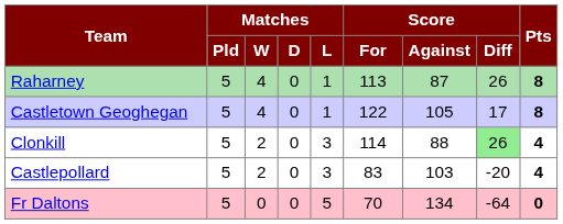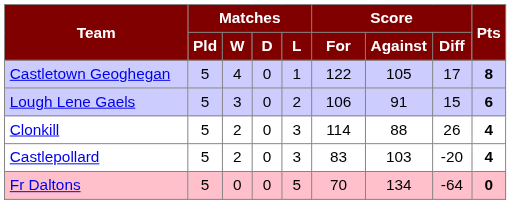- row: Raharney | 5 | 4 | 0 | 1 | 113 | 87 | 26 | 8
+ row: Lough Lene Gaels | 5 | 3 | 0 | 2 | 106 | 91 | 15 | 6
Clonkill | Score / Diff: lightgreen background -> no background
